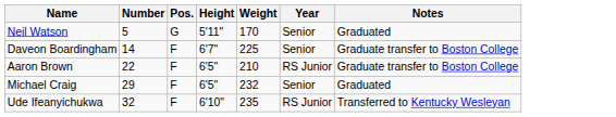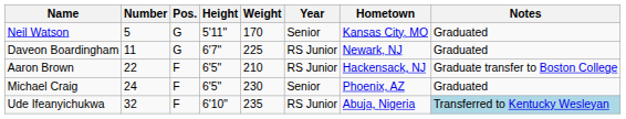+ column: Hometown | Kansas City, MO | Newark, NJ | Hackensack, NJ | Phoenix, AZ | Abuja, Nigeria
Daveon Boardingham | Number: 14 -> 11
Daveon Boardingham | Pos.: F -> G
Daveon Boardingham | Year: Senior -> RS Junior
Daveon Boardingham | Notes: Graduate transfer to Boston College -> Graduated
Michael Craig | Number: 29 -> 24
Michael Craig | Weight: 232 -> 230
Ude Ifeanyichukwa | Notes: no background -> lightblue background
